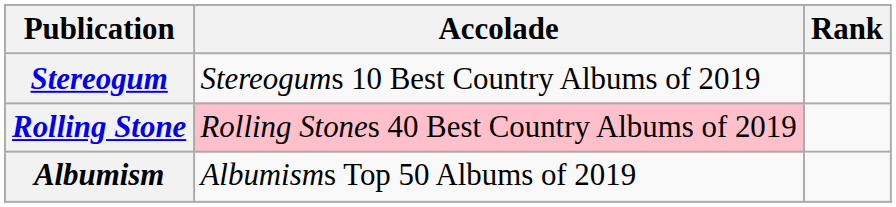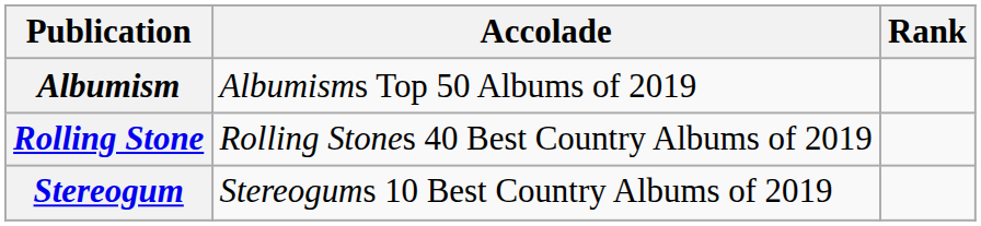rows swapped: Albumism <-> Stereogum
Rolling Stone | Accolade: pink background -> no background
